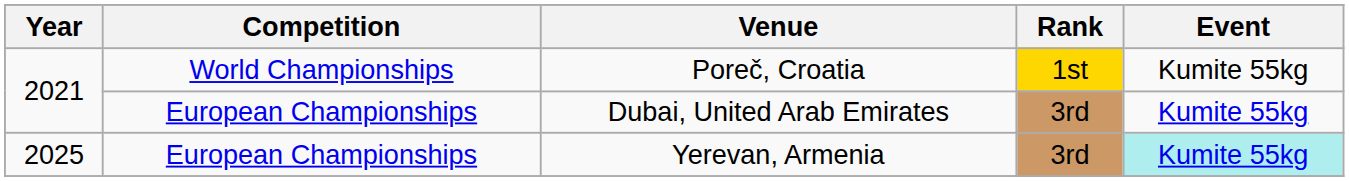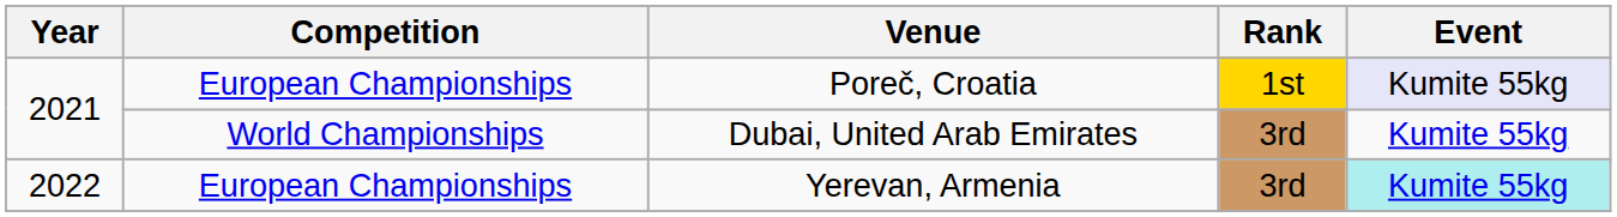Poreč, Croatia | Competition: World Championships -> European Championships
Poreč, Croatia | Event: no background -> lavender background
Dubai, United Arab Emirates | Competition: European Championships -> World Championships
Yerevan, Armenia | Year: 2025 -> 2022
